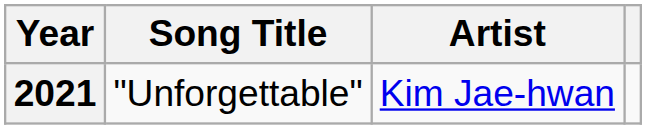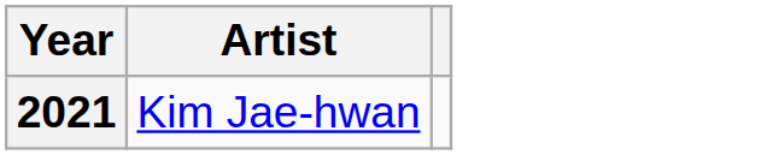- column: Song Title | "Unforgettable"
